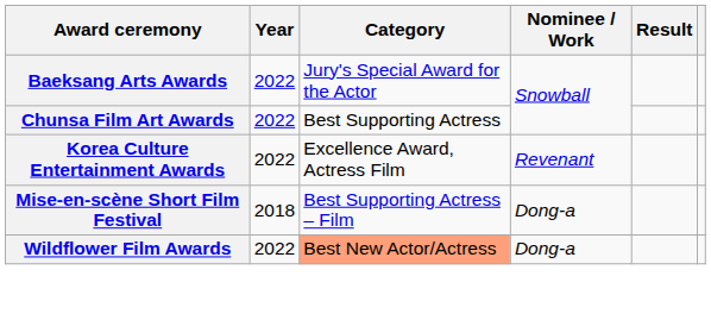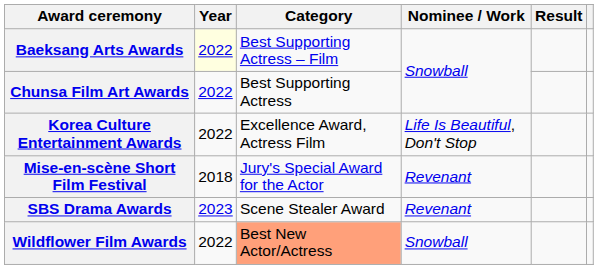Baeksang Arts Awards | Year: no background -> lightyellow background
Baeksang Arts Awards | Category: Jury's Special Award for the Actor -> Best Supporting Actress – Film
Korea Culture Entertainment Awards | Nominee / Work: Revenant -> Life Is Beautiful, Don't Stop
Mise-en-scène Short Film Festival | Category: Best Supporting Actress – Film -> Jury's Special Award for the Actor
Mise-en-scène Short Film Festival | Nominee / Work: Dong-a -> Revenant
+ row: SBS Drama Awards | 2023 | Scene Stealer Award | Revenant
Wildflower Film Awards | Nominee / Work: Dong-a -> Snowball
